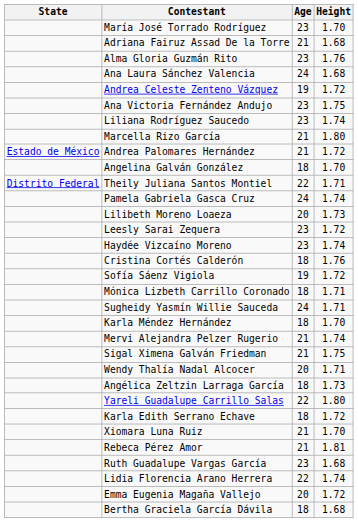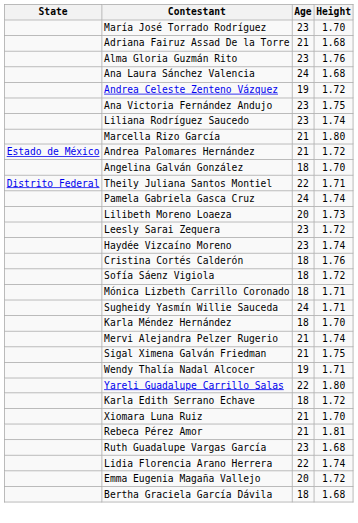Sofía Sáenz Vigiola | Age: 19 -> 18
Wendy Thalía Nadal Alcocer | Age: 20 -> 19
- row: Angélica Zeltzin Larraga García | 18 | 1.73
